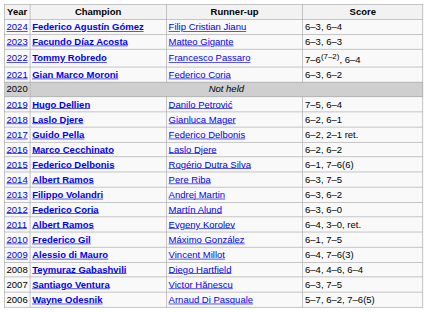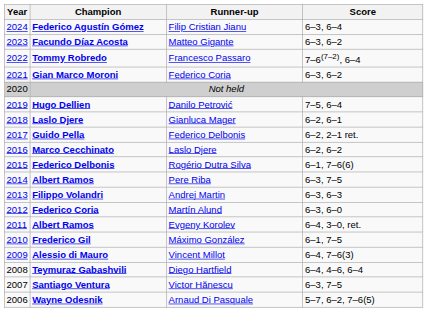Matteo Gigante | Score: 6–3, 6–3 -> 6–3, 6–2
Andrej Martin | Score: 6–3, 6–2 -> 6–3, 6–3
